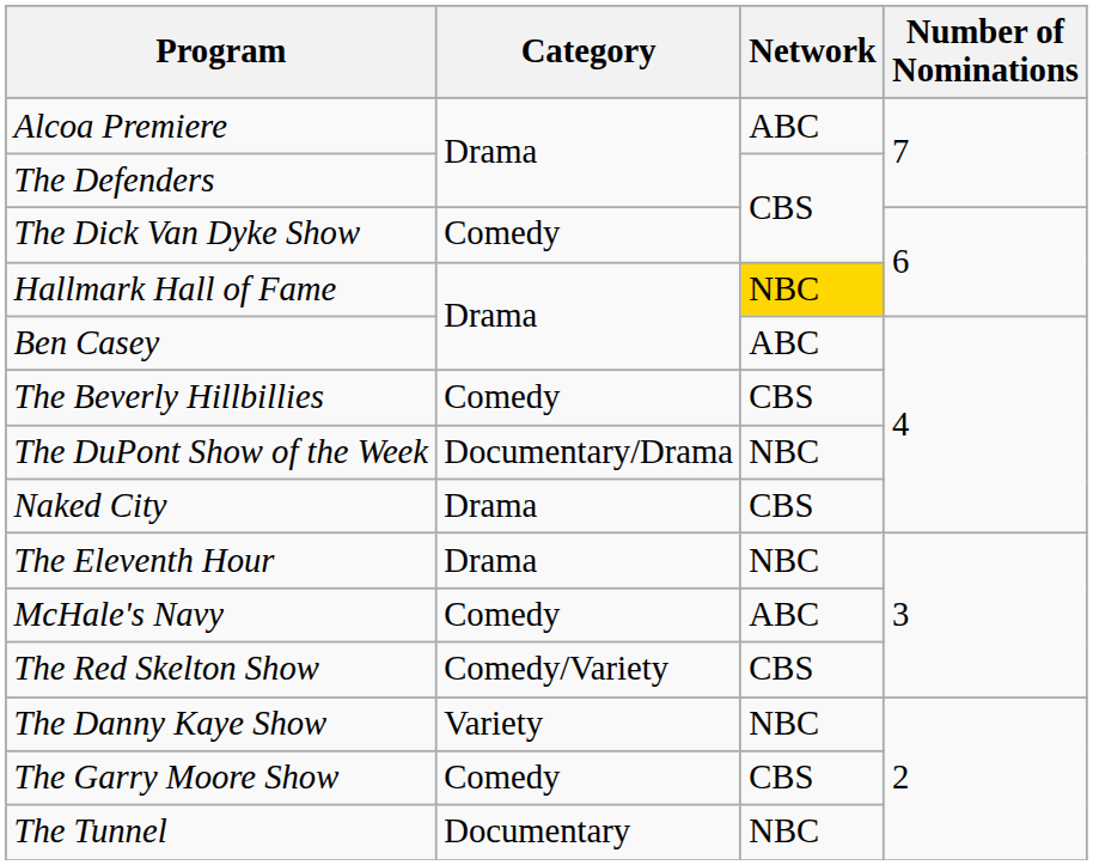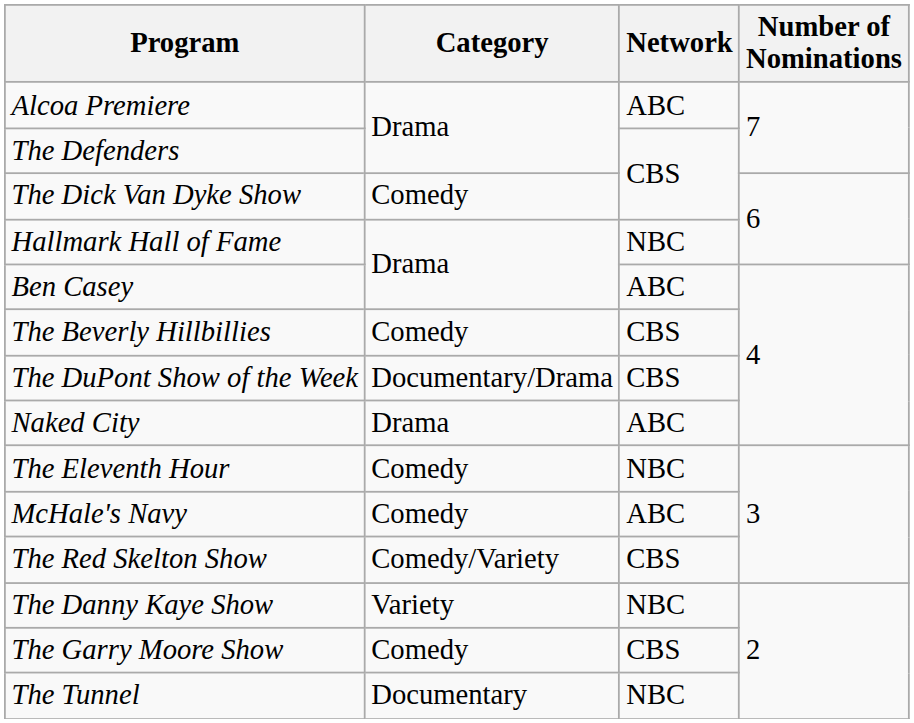Hallmark Hall of Fame | Network: gold background -> no background
The DuPont Show of the Week | Network: NBC -> CBS
Naked City | Network: CBS -> ABC
The Eleventh Hour | Category: Drama -> Comedy
